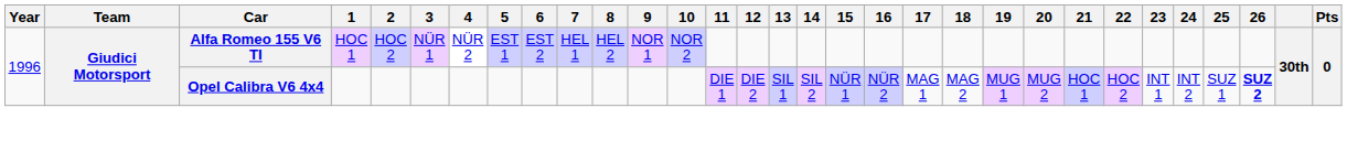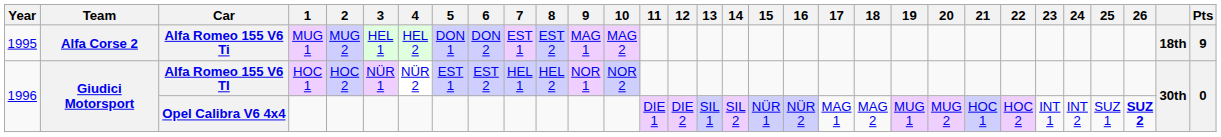+ row: 1995 | Alfa Corse 2 | Alfa Romeo 155 V6 Ti | MUG 1 | MUG 2 | HEL 1 | HEL 2 | DON 1 | DON 2 | EST 1 | EST 2 | MAG 1 | MAG 2 | 18th | 9
